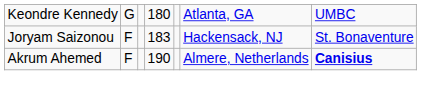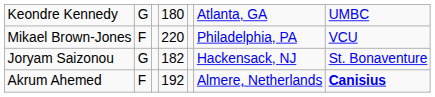+ row: Mikael Brown-Jones | F | 220 | Philadelphia, PA | VCU
Joryam Saizonou | column 2: F -> G
Joryam Saizonou | column 4: 183 -> 182
Akrum Ahemed | column 4: 190 -> 192
